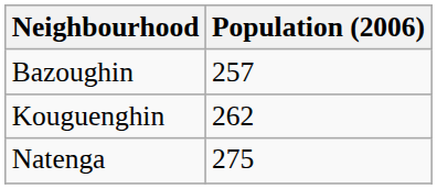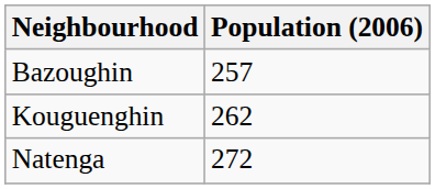Natenga | Population (2006): 275 -> 272
